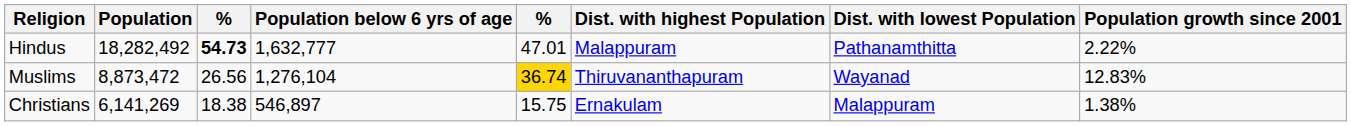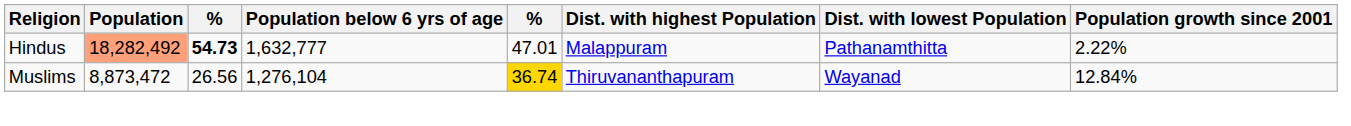Hindus | Population: no background -> lightsalmon background
Muslims | Population growth since 2001: 12.83% -> 12.84%
- row: Christians | 6,141,269 | 18.38 | 546,897 | 15.75 | Ernakulam | Malappuram | 1.38%
